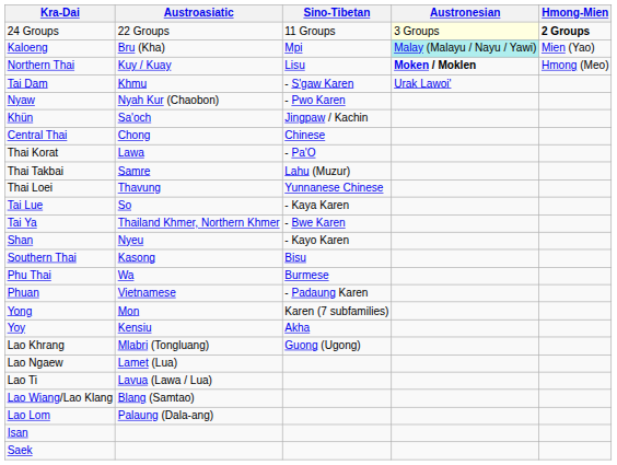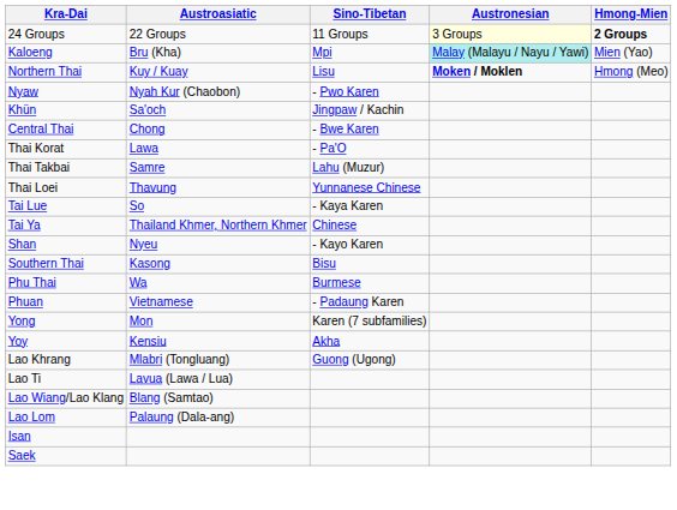- row: Tai Dam | Khmu | - S'gaw Karen | Urak Lawoi'
Central Thai | Sino-Tibetan: Chinese -> - Bwe Karen
Tai Ya | Sino-Tibetan: - Bwe Karen -> Chinese
- row: Lao Ngaew | Lamet (Lua)
